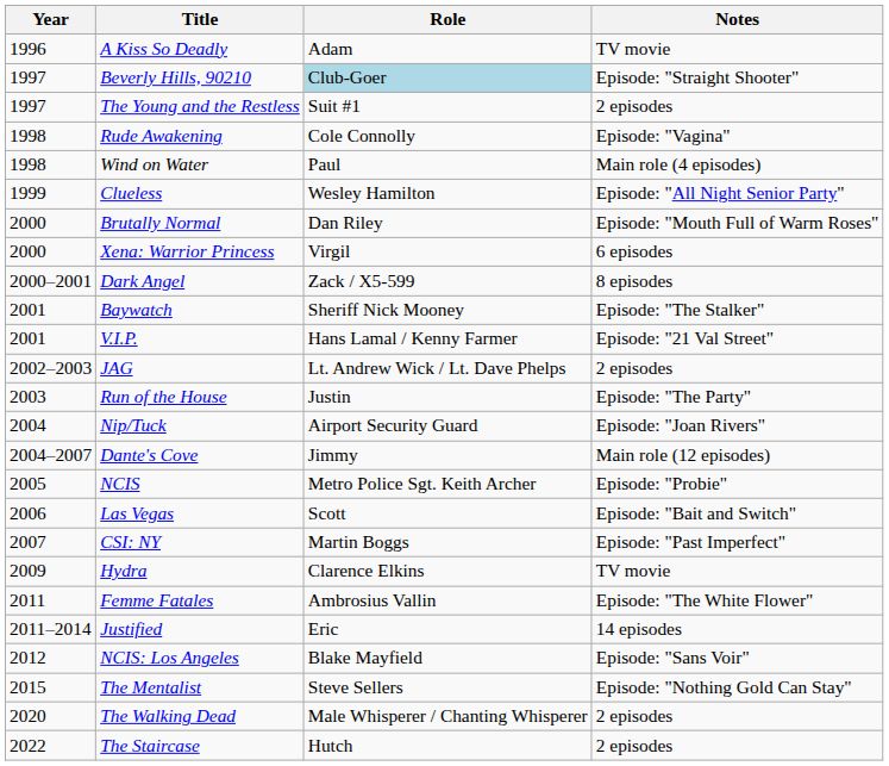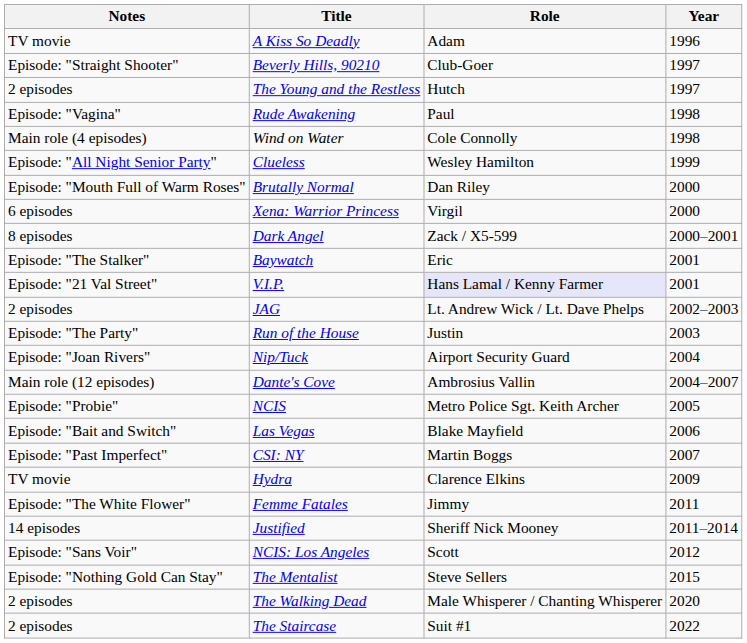columns swapped: Year <-> Notes
Beverly Hills, 90210 | Role: lightblue background -> no background
The Young and the Restless | Role: Suit #1 -> Hutch
Rude Awakening | Role: Cole Connolly -> Paul
Wind on Water | Role: Paul -> Cole Connolly
Baywatch | Role: Sheriff Nick Mooney -> Eric
V.I.P. | Role: no background -> lavender background
Dante's Cove | Role: Jimmy -> Ambrosius Vallin
Las Vegas | Role: Scott -> Blake Mayfield
Femme Fatales | Role: Ambrosius Vallin -> Jimmy
Justified | Role: Eric -> Sheriff Nick Mooney
NCIS: Los Angeles | Role: Blake Mayfield -> Scott
The Staircase | Role: Hutch -> Suit #1
